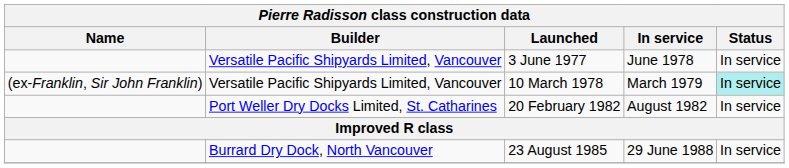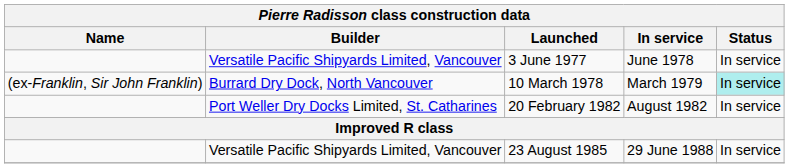10 March 1978 | Builder: Versatile Pacific Shipyards Limited, Vancouver -> Burrard Dry Dock, North Vancouver
23 August 1985 | Builder: Burrard Dry Dock, North Vancouver -> Versatile Pacific Shipyards Limited, Vancouver
